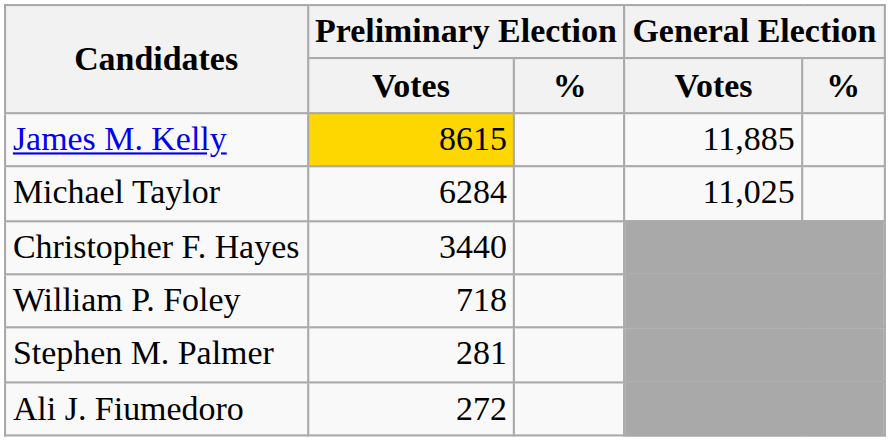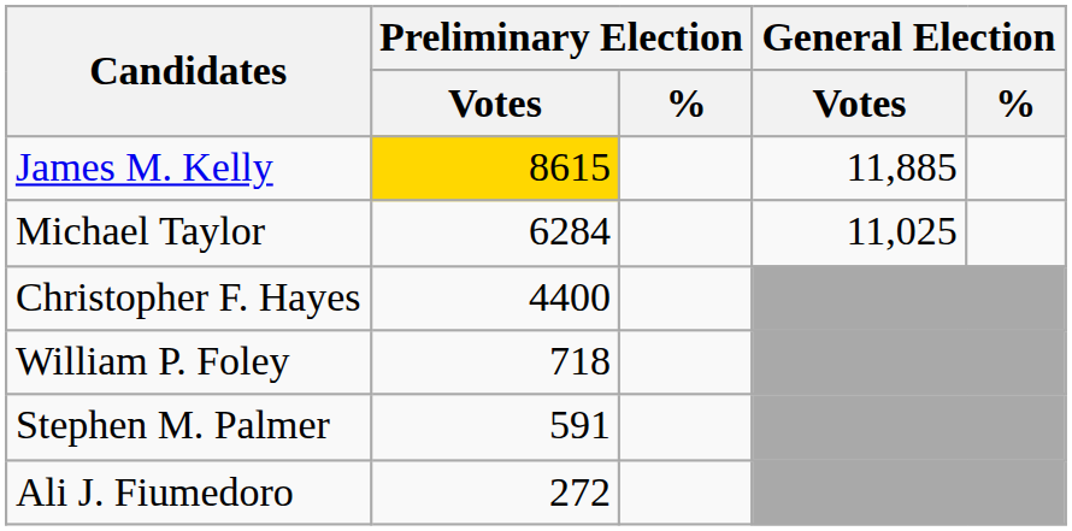Christopher F. Hayes | Preliminary Election / Votes: 3440 -> 4400
Stephen M. Palmer | Preliminary Election / Votes: 281 -> 591
